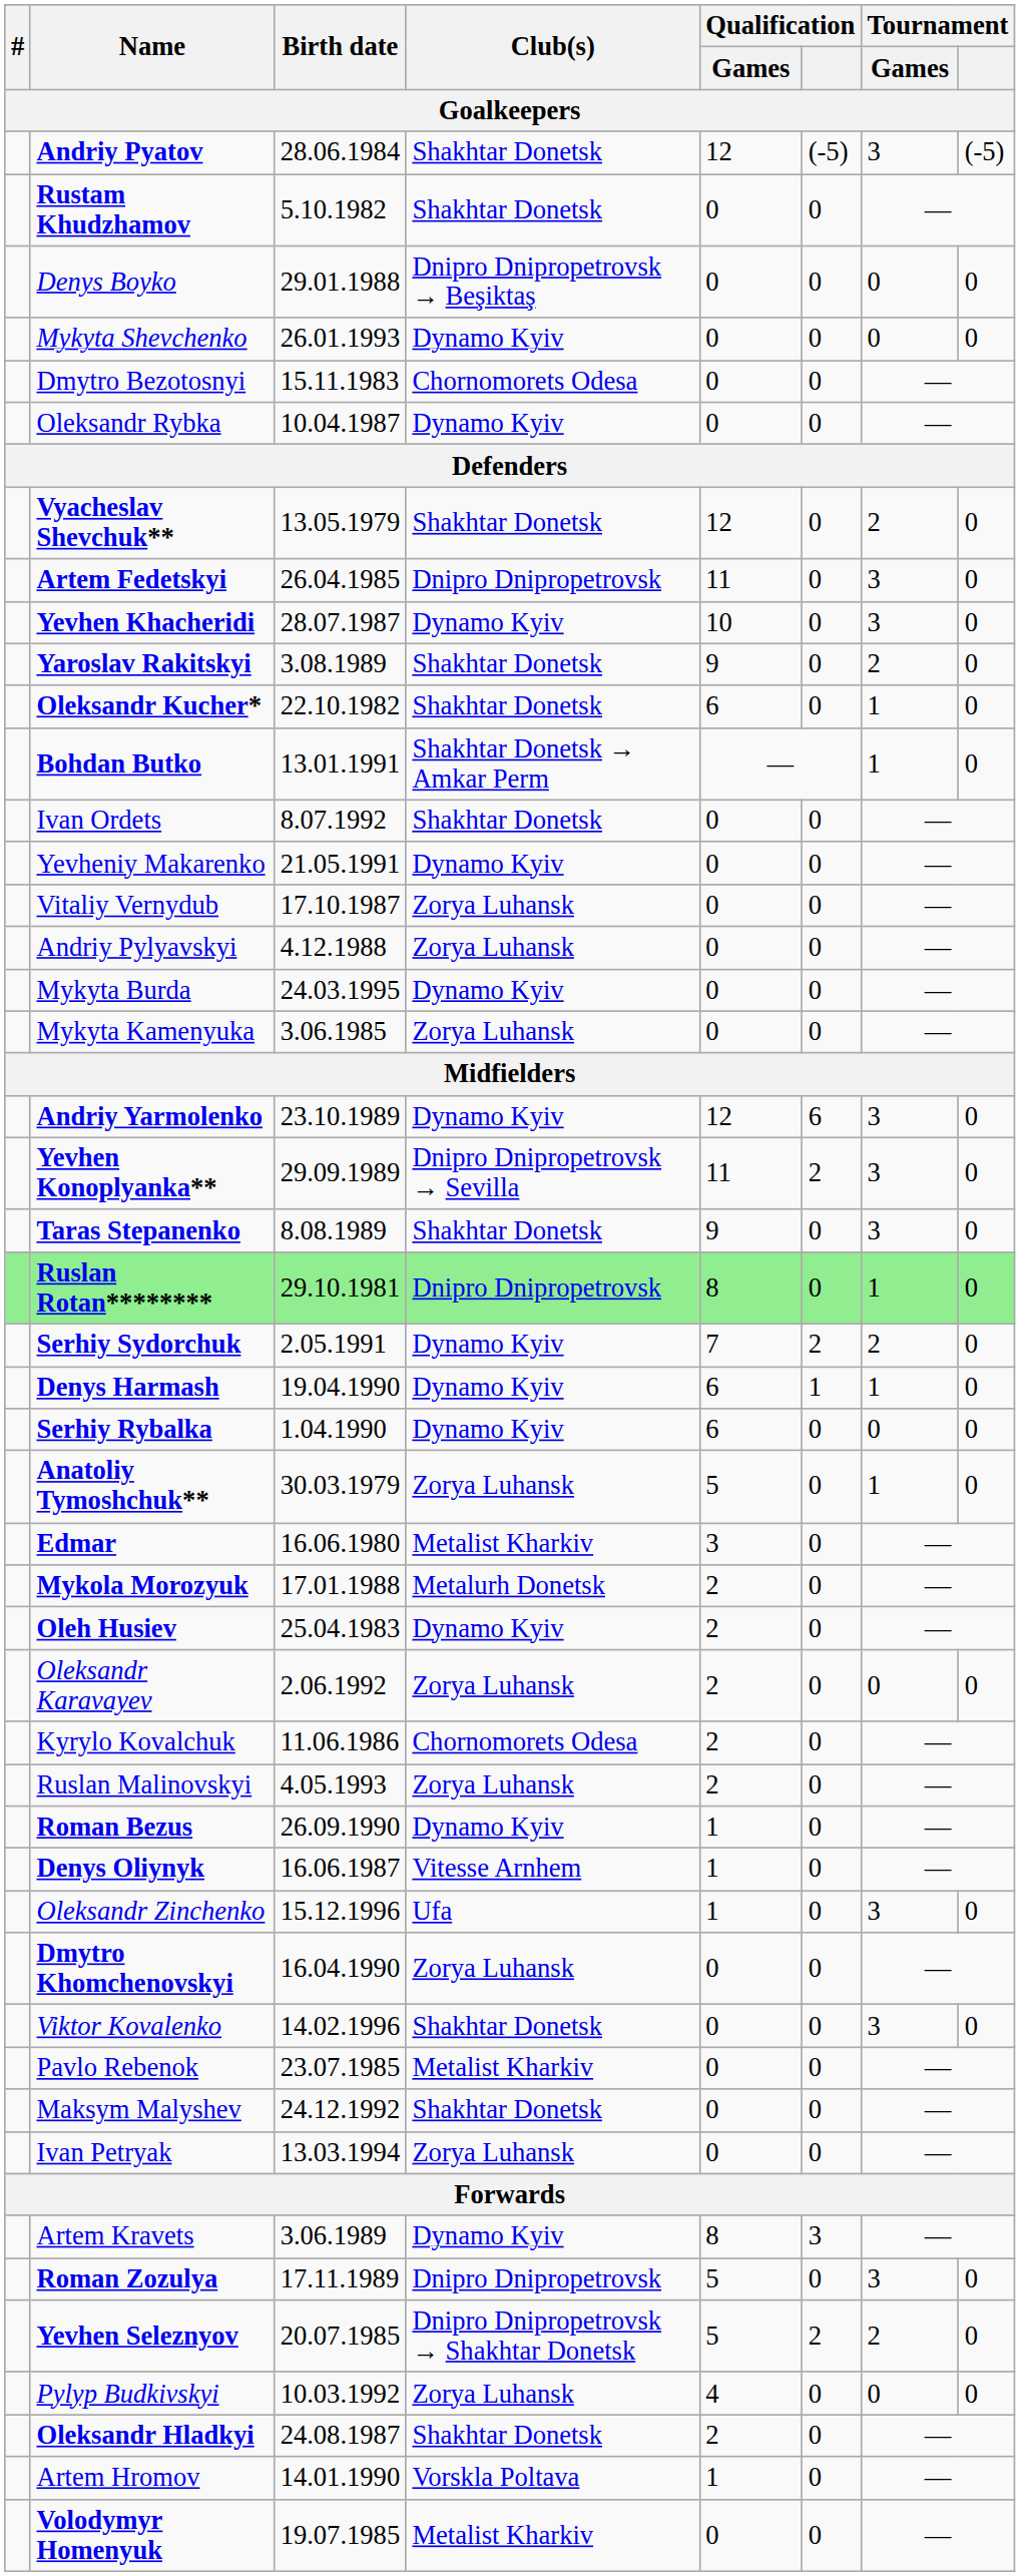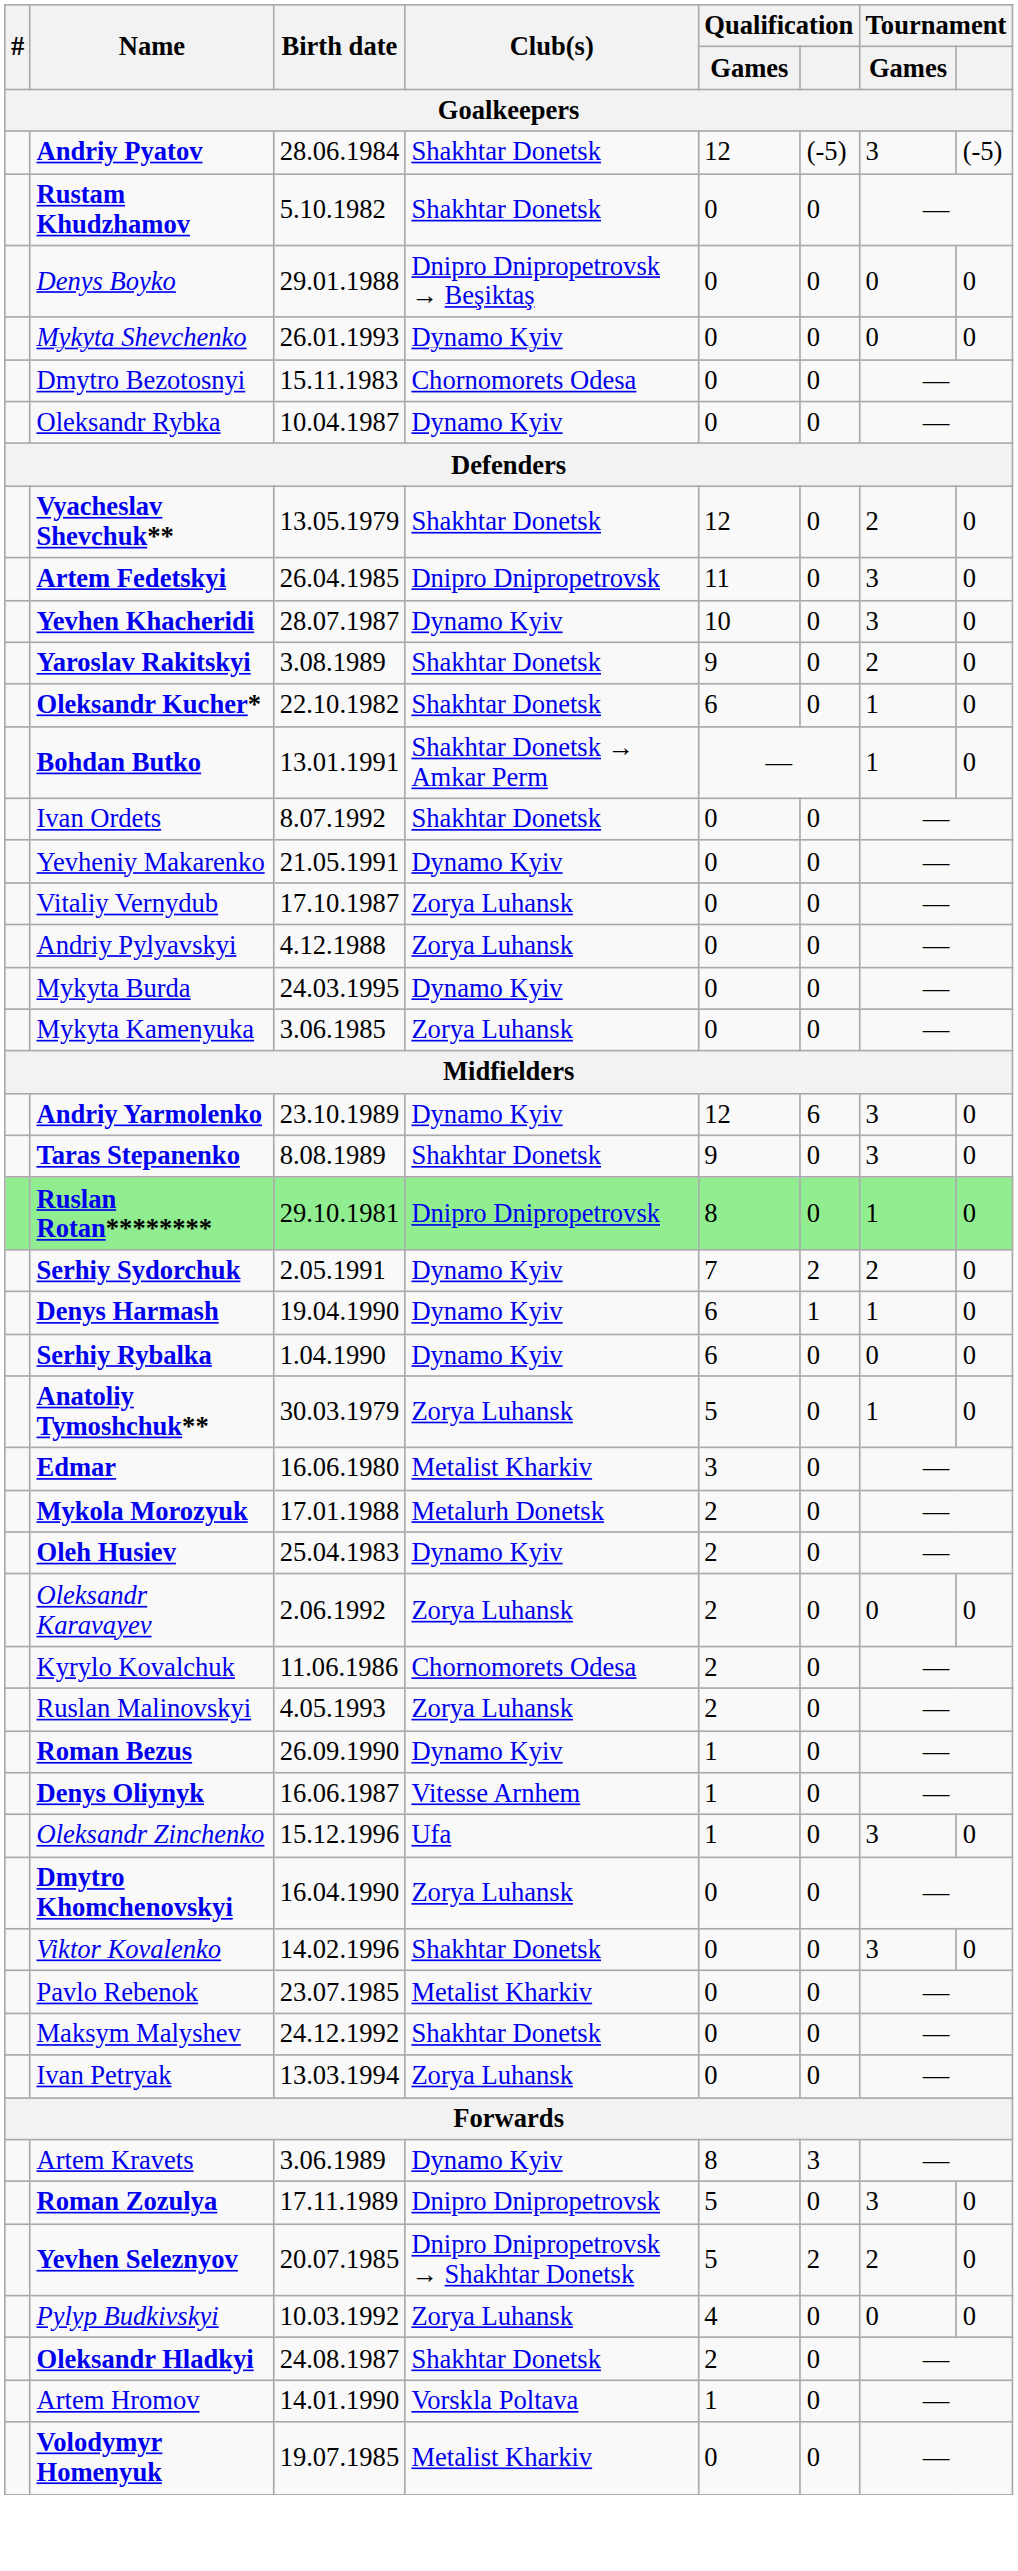- row: Yevhen Konoplyanka** | 29.09.1989 | Dnipro Dnipropetrovsk → Sevilla | 11 | 2 | 3 | 0
